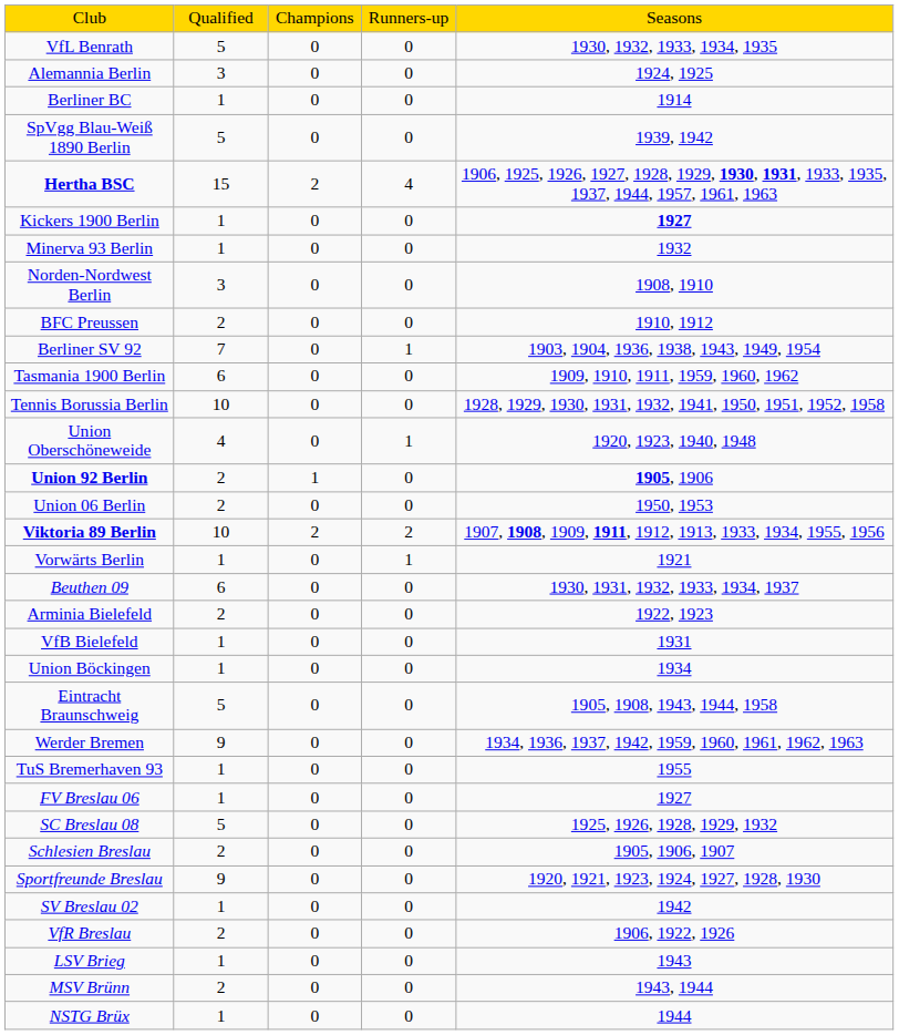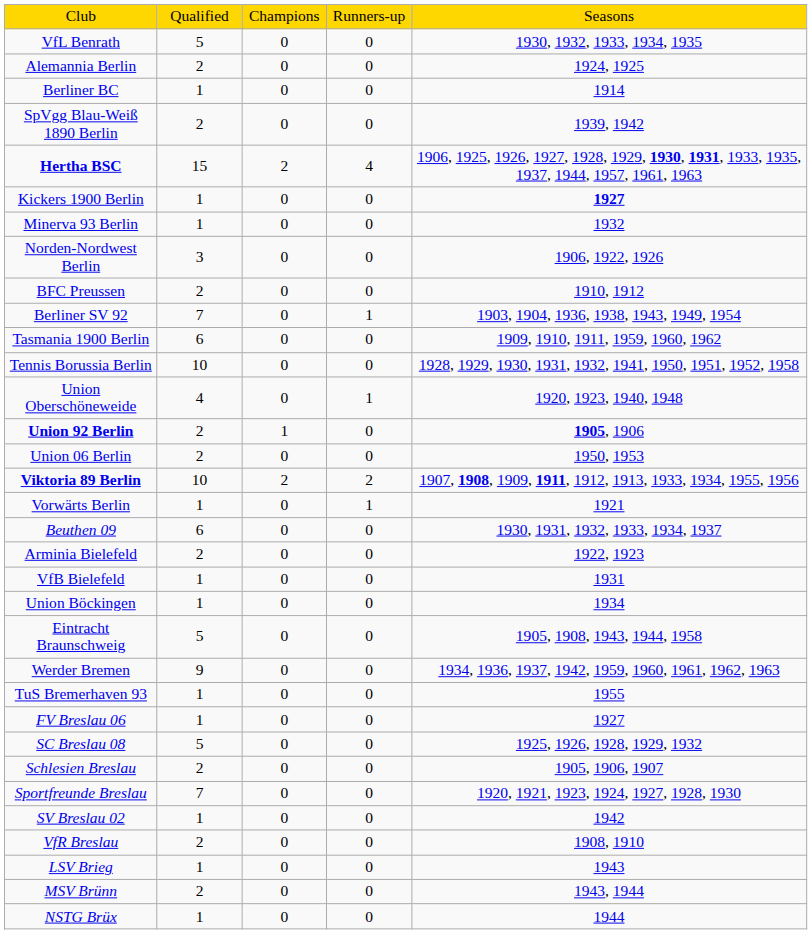Alemannia Berlin | column 2: 3 -> 2
SpVgg Blau-Weiß 1890 Berlin | column 2: 5 -> 2
Norden-Nordwest Berlin | column 5: 1908, 1910 -> 1906, 1922, 1926
Sportfreunde Breslau | column 2: 9 -> 7
VfR Breslau | column 5: 1906, 1922, 1926 -> 1908, 1910
